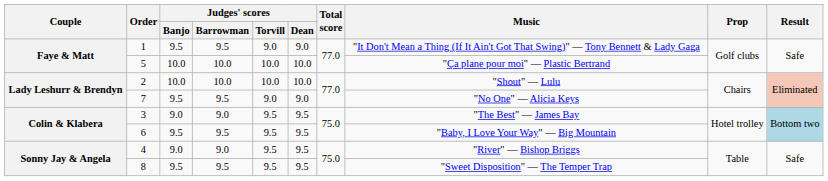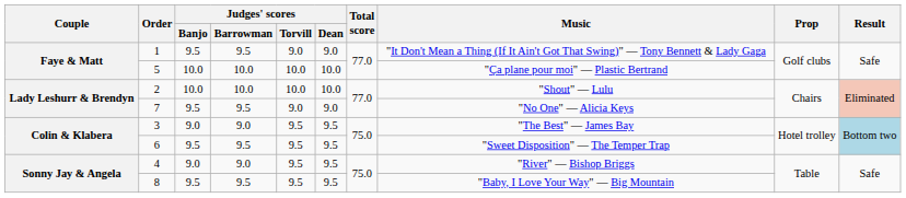6 | Music: "Baby, I Love Your Way" — Big Mountain -> "Sweet Disposition" — The Temper Trap
8 | Music: "Sweet Disposition" — The Temper Trap -> "Baby, I Love Your Way" — Big Mountain
